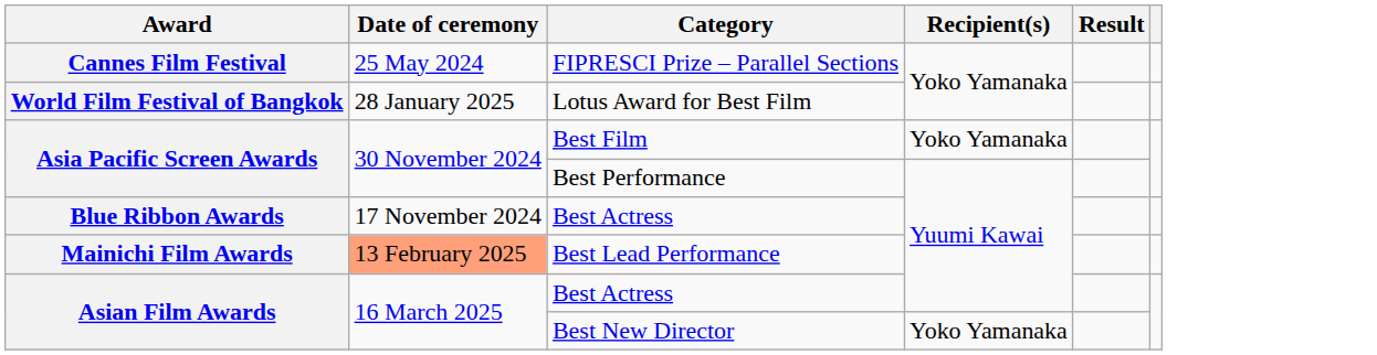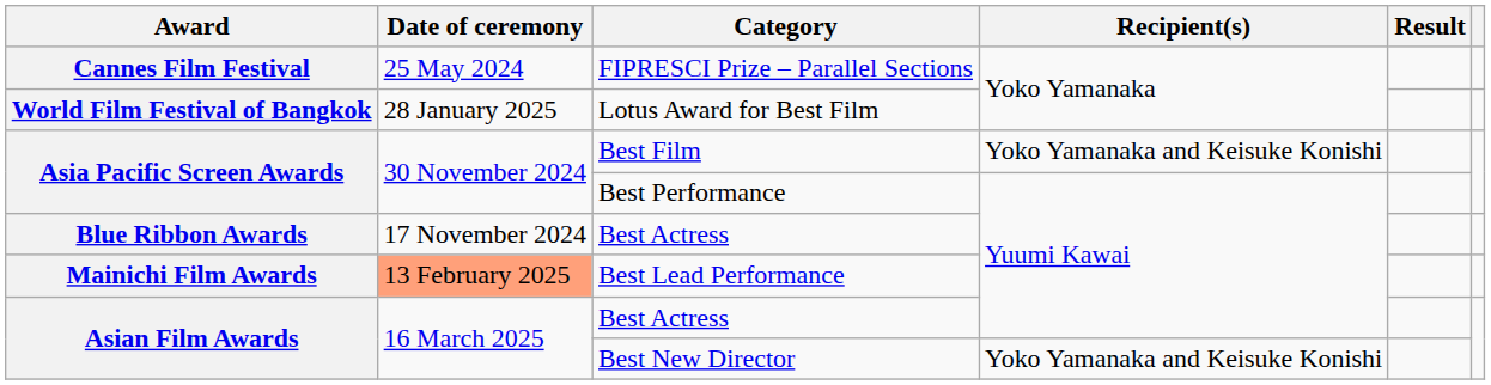Best Film | Recipient(s): Yoko Yamanaka -> Yoko Yamanaka and Keisuke Konishi
Best New Director | Recipient(s): Yoko Yamanaka -> Yoko Yamanaka and Keisuke Konishi
